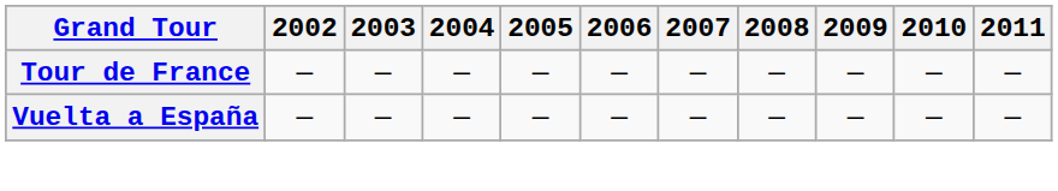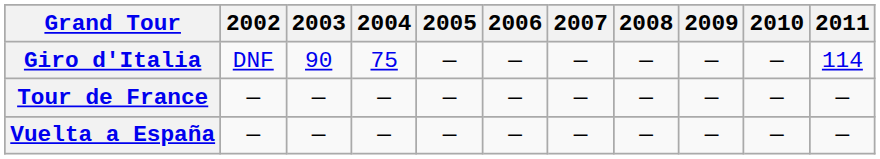+ row: Giro d'Italia | DNF | 90 | 75 | — | — | — | — | — | — | 114
